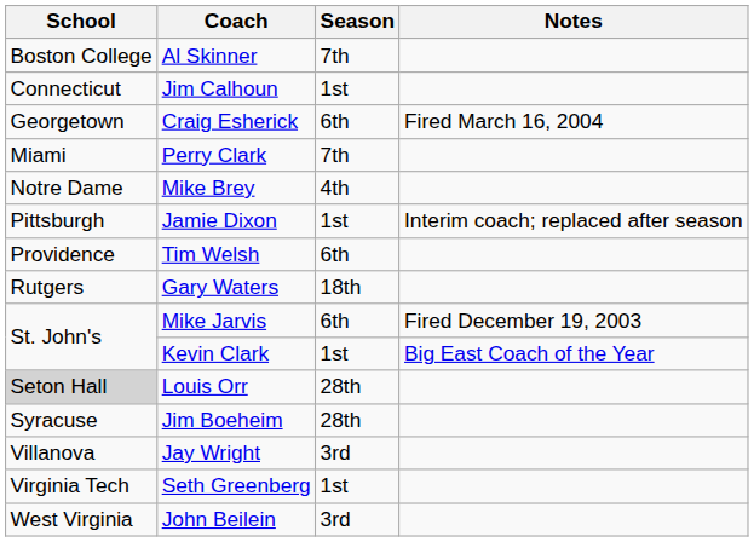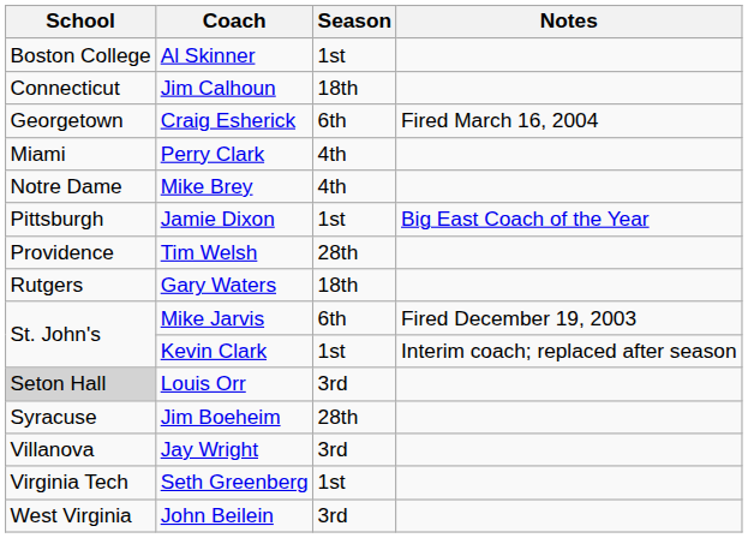Al Skinner | Season: 7th -> 1st
Jim Calhoun | Season: 1st -> 18th
Perry Clark | Season: 7th -> 4th
Jamie Dixon | Notes: Interim coach; replaced after season -> Big East Coach of the Year
Tim Welsh | Season: 6th -> 28th
Kevin Clark | Notes: Big East Coach of the Year -> Interim coach; replaced after season
Louis Orr | Season: 28th -> 3rd
